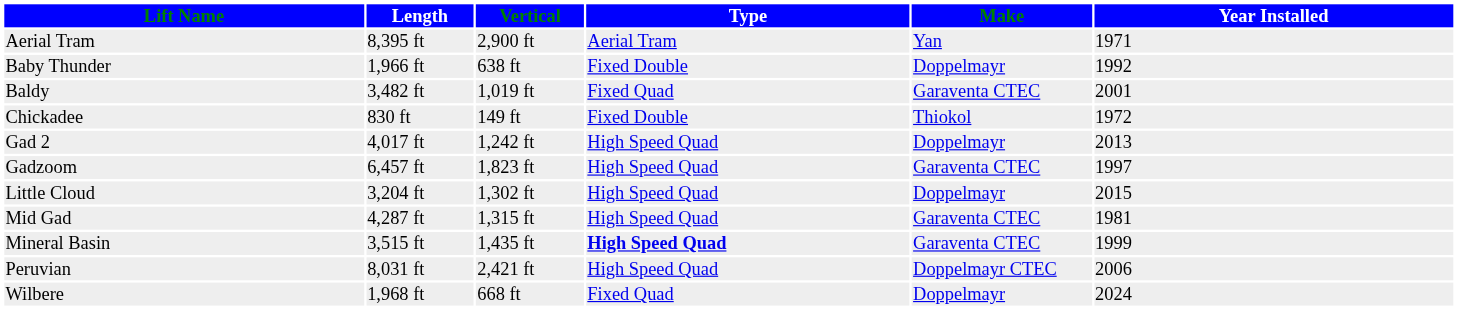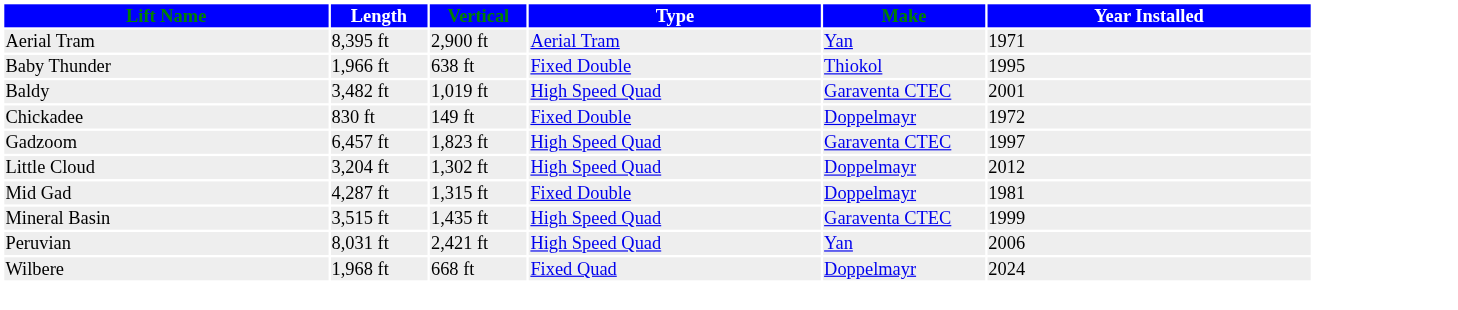Baby Thunder | Make: Doppelmayr -> Thiokol
Baby Thunder | Year Installed: 1992 -> 1995
Baldy | Type: Fixed Quad -> High Speed Quad
Chickadee | Make: Thiokol -> Doppelmayr
- row: Gad 2 | 4,017 ft | 1,242 ft | High Speed Quad | Doppelmayr | 2013
Little Cloud | Year Installed: 2015 -> 2012
Mid Gad | Type: High Speed Quad -> Fixed Double
Mid Gad | Make: Garaventa CTEC -> Doppelmayr
Mineral Basin | Type: bold -> normal
Peruvian | Make: Doppelmayr CTEC -> Yan
